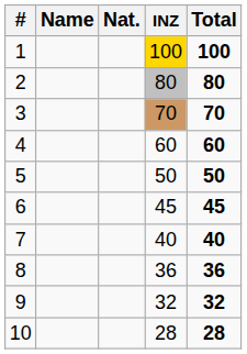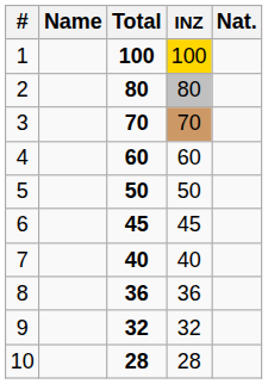columns swapped: Nat. <-> Total
